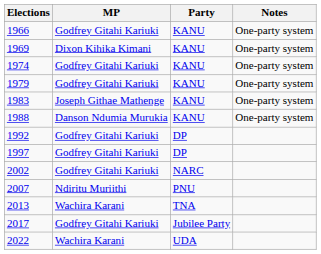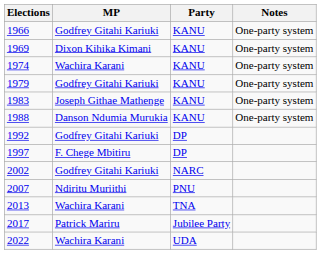1974 | MP: Godfrey Gitahi Kariuki -> Wachira Karani
1997 | MP: Godfrey Gitahi Kariuki -> F. Chege Mbitiru
2017 | MP: Godfrey Gitahi Kariuki -> Patrick Mariru
